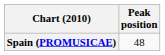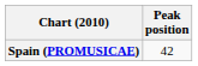Spain (PROMUSICAE) | Peak position: 48 -> 42
